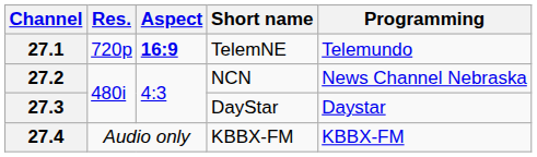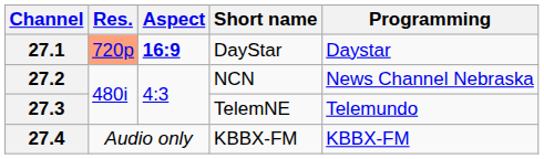27.1 | Res.: no background -> lightsalmon background
27.1 | Short name: TelemNE -> DayStar
27.1 | Programming: Telemundo -> Daystar
27.3 | Short name: DayStar -> TelemNE
27.3 | Programming: Daystar -> Telemundo
